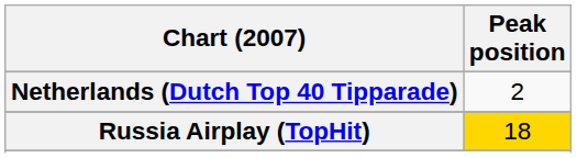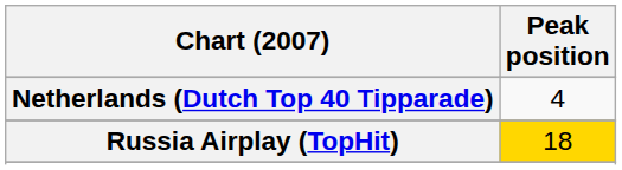Netherlands (Dutch Top 40 Tipparade) | Peak position: 2 -> 4
